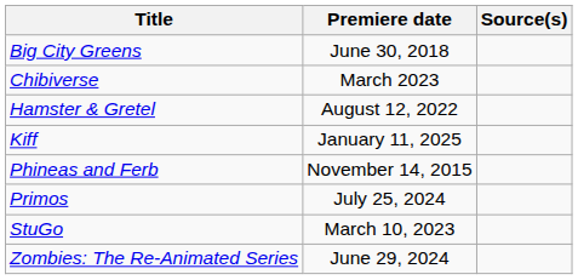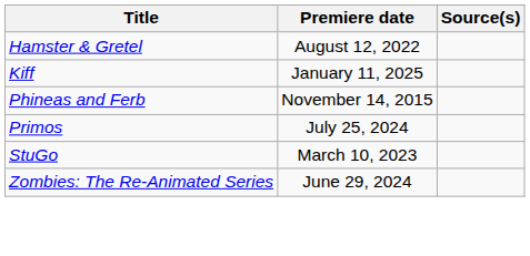- row: Big City Greens | June 30, 2018
- row: Chibiverse | March 2023
